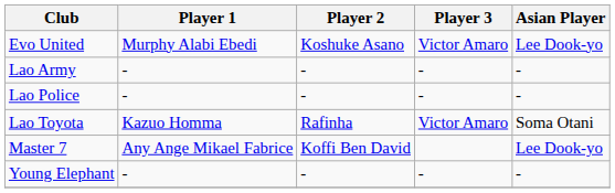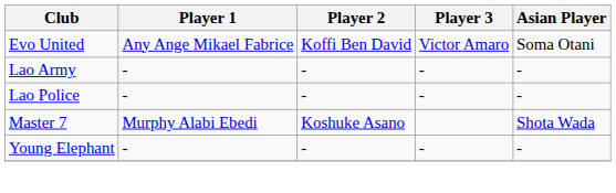Evo United | Player 1: Murphy Alabi Ebedi -> Any Ange Mikael Fabrice
Evo United | Player 2: Koshuke Asano -> Koffi Ben David
Evo United | Asian Player: Lee Dook-yo -> Soma Otani
- row: Lao Toyota | Kazuo Homma | Rafinha | Victor Amaro | Soma Otani
Master 7 | Player 1: Any Ange Mikael Fabrice -> Murphy Alabi Ebedi
Master 7 | Player 2: Koffi Ben David -> Koshuke Asano
Master 7 | Asian Player: Lee Dook-yo -> Shota Wada
